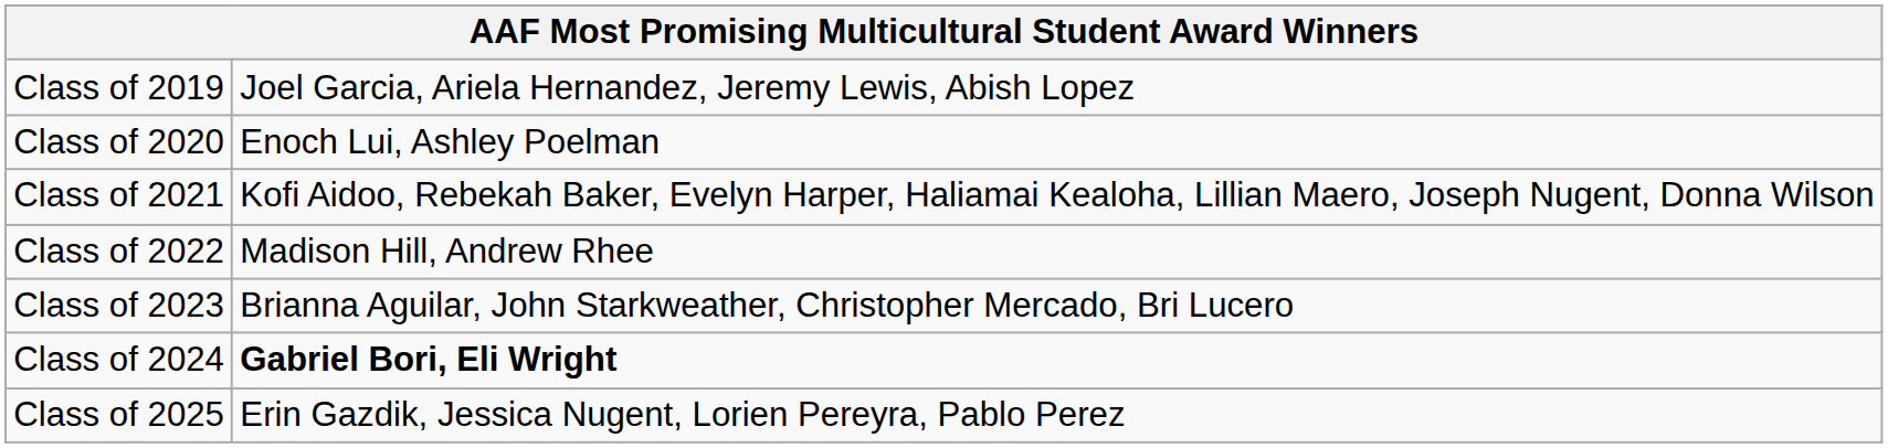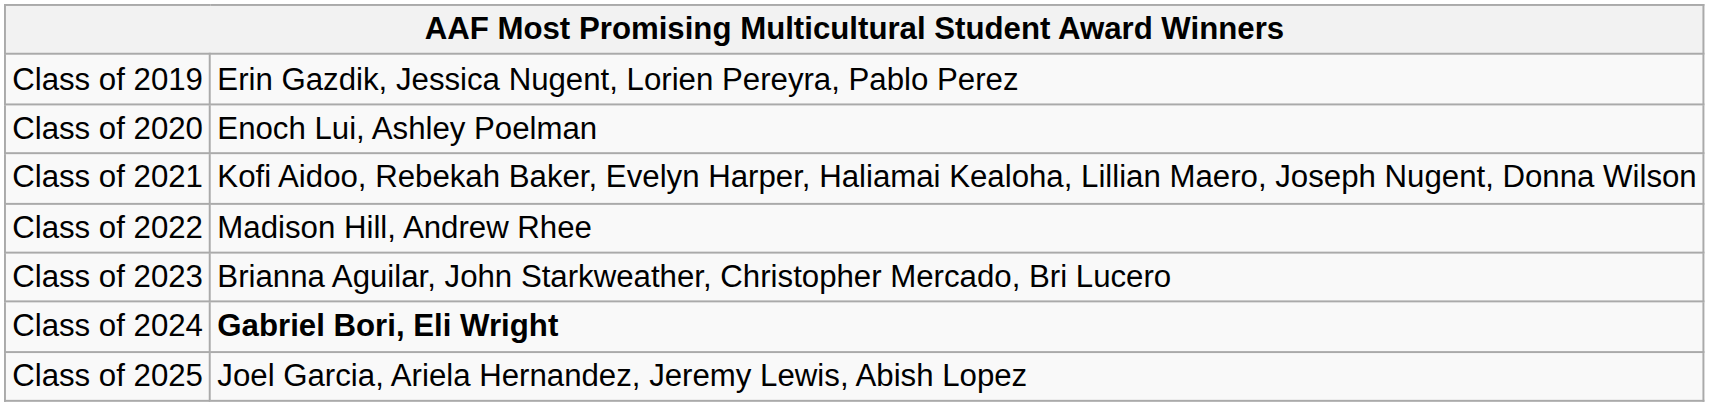Class of 2019 | column 2: Joel Garcia, Ariela Hernandez, Jeremy Lewis, Abish Lopez -> Erin Gazdik, Jessica Nugent, Lorien Pereyra, Pablo Perez
Class of 2025 | column 2: Erin Gazdik, Jessica Nugent, Lorien Pereyra, Pablo Perez -> Joel Garcia, Ariela Hernandez, Jeremy Lewis, Abish Lopez
